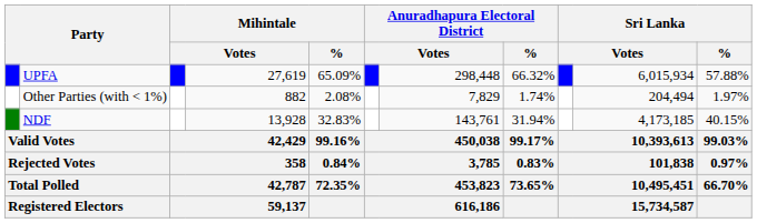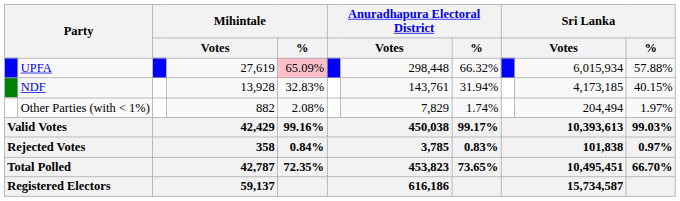UPFA | Mihintale / %: no background -> pink background
rows swapped: NDF <-> Other Parties (with < 1%)
